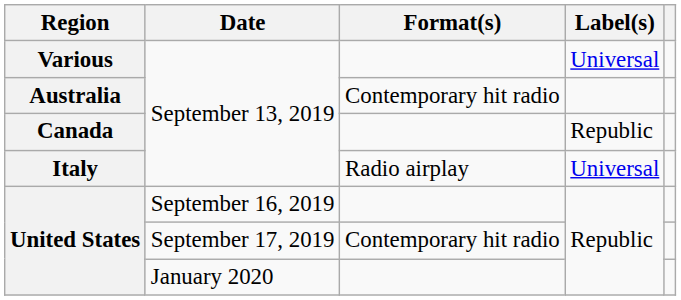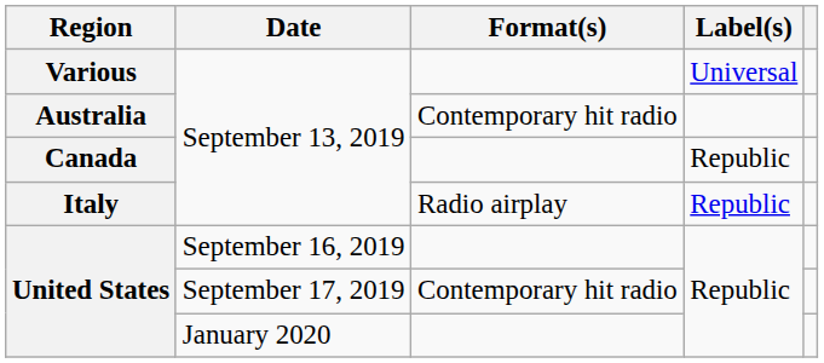Italy | Label(s): Universal -> Republic
